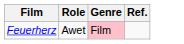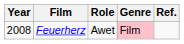+ column: Year | 2008
